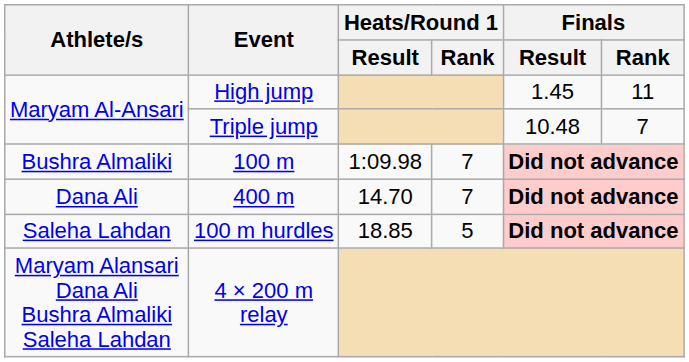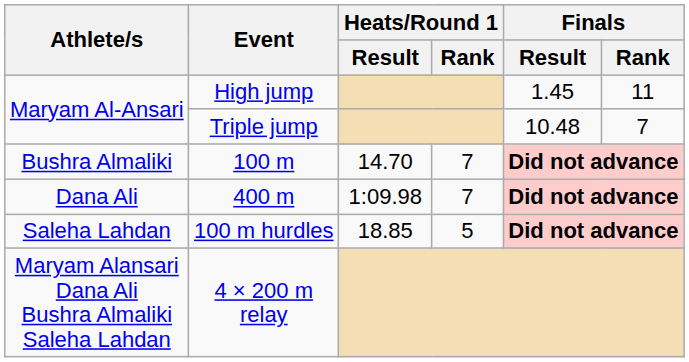100 m | Heats/Round 1 / Result: 1:09.98 -> 14.70
400 m | Heats/Round 1 / Result: 14.70 -> 1:09.98
